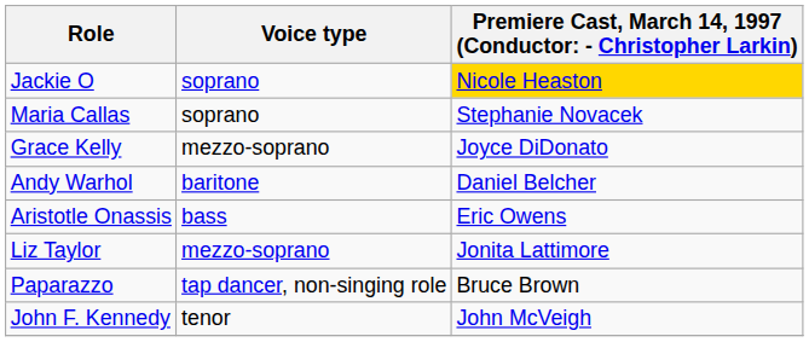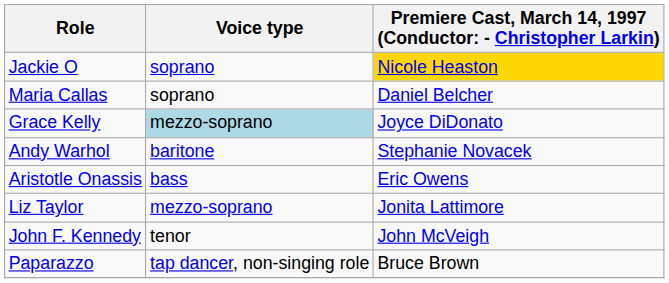Maria Callas | column 3: Stephanie Novacek -> Daniel Belcher
Grace Kelly | Voice type: no background -> lightblue background
Andy Warhol | column 3: Daniel Belcher -> Stephanie Novacek
rows swapped: John F. Kennedy <-> Paparazzo
